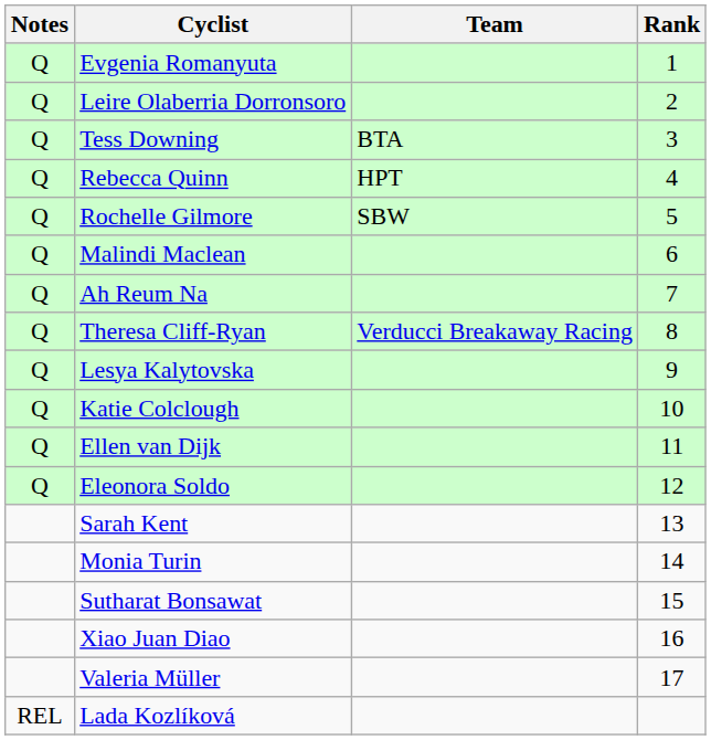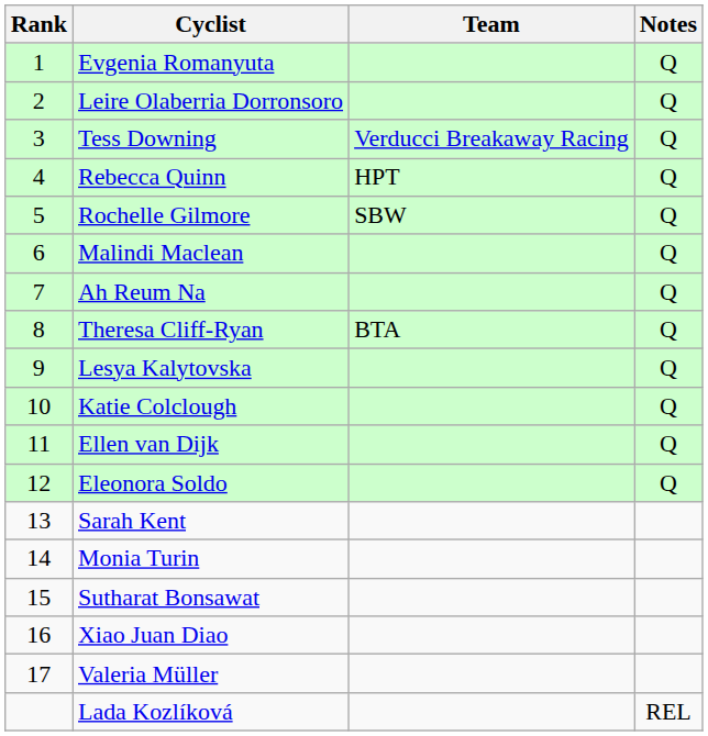columns swapped: Rank <-> Notes
Tess Downing | Team: BTA -> Verducci Breakaway Racing
Theresa Cliff-Ryan | Team: Verducci Breakaway Racing -> BTA
